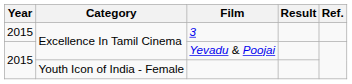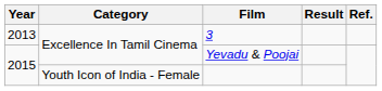3 | Year: 2015 -> 2013
